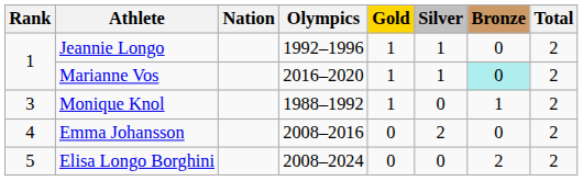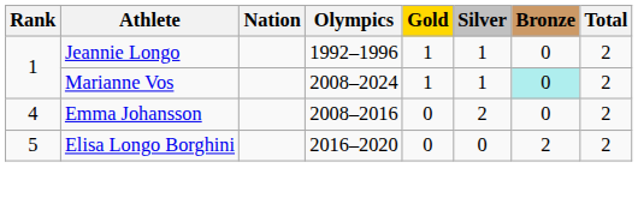Marianne Vos | Olympics: 2016–2020 -> 2008–2024
- row: 3 | Monique Knol | 1988–1992 | 1 | 0 | 1 | 2
Elisa Longo Borghini | Olympics: 2008–2024 -> 2016–2020
